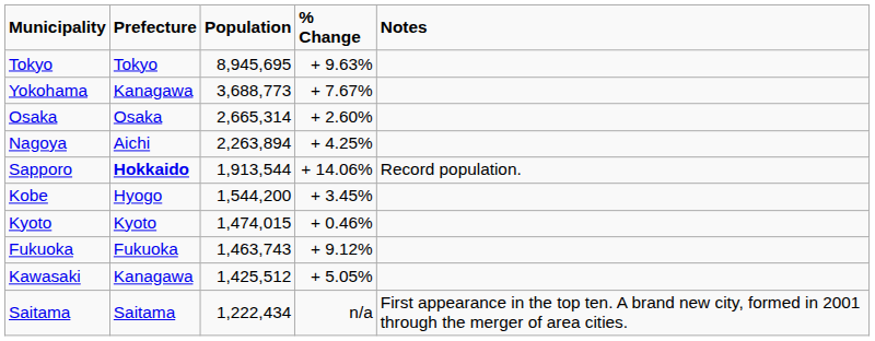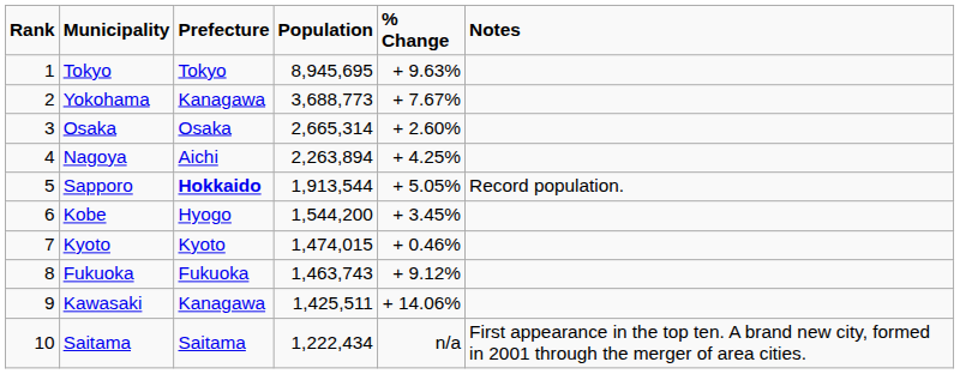+ column: Rank | 1 | 2 | 3 | 4 | 5 | 6 | 7 | 8 | 9 | 10
Sapporo | % Change: + 14.06% -> + 5.05%
Kawasaki | Population: 1,425,512 -> 1,425,511
Kawasaki | % Change: + 5.05% -> + 14.06%
